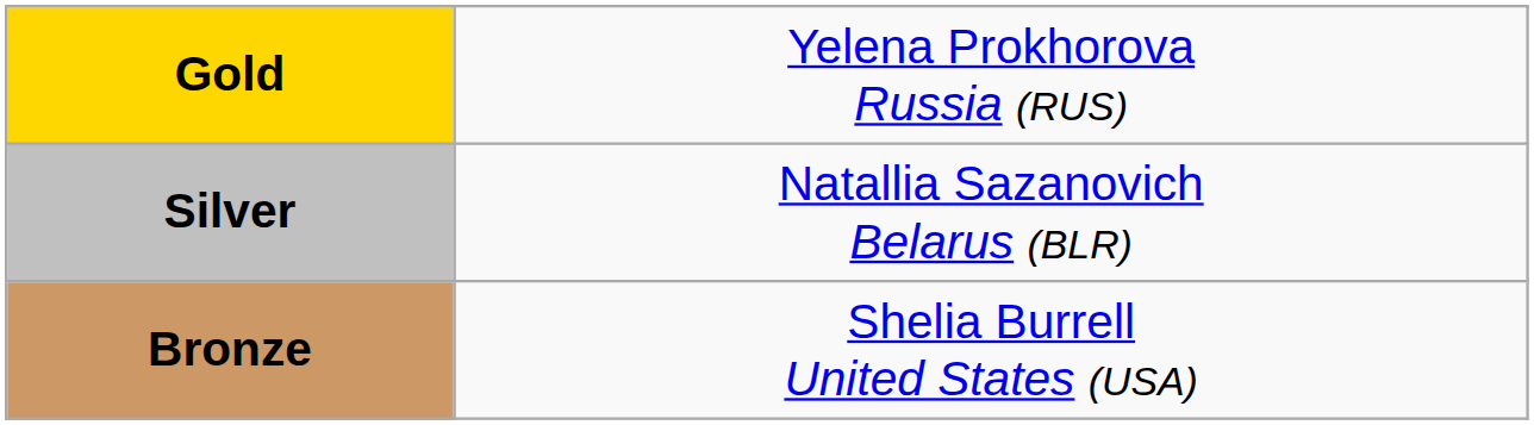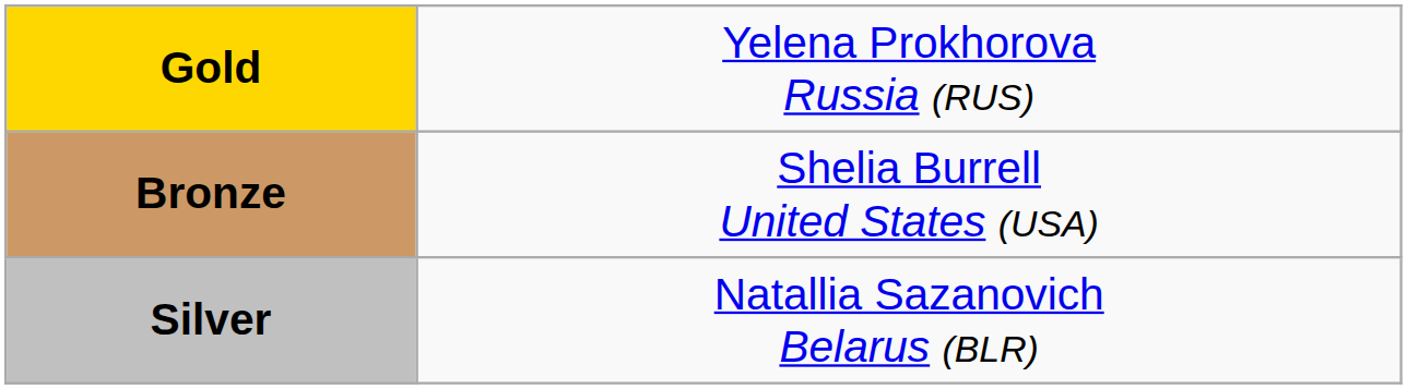rows swapped: Silver <-> Bronze
